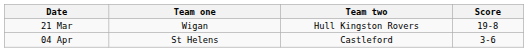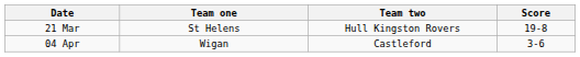21 Mar | Team one: Wigan -> St Helens
04 Apr | Team one: St Helens -> Wigan
